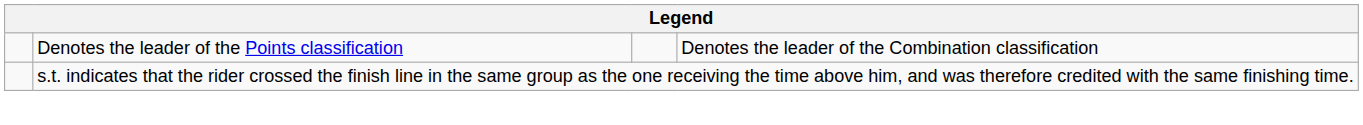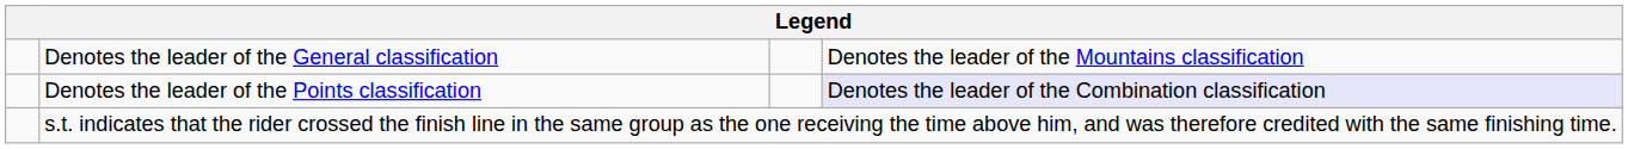+ row: Denotes the leader of the General classification | Denotes the leader of the Mountains classification
Denotes the leader of the Points classification | column 4: no background -> lavender background
